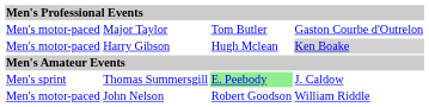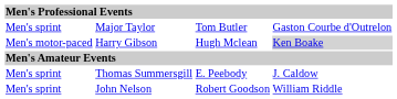Major Taylor | column 1: Men's motor-paced -> Men's sprint
Thomas Summersgill | column 3: lightgreen background -> no background
John Nelson | column 1: Men's motor-paced -> Men's sprint
